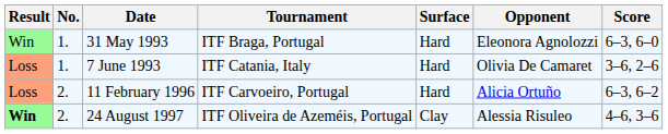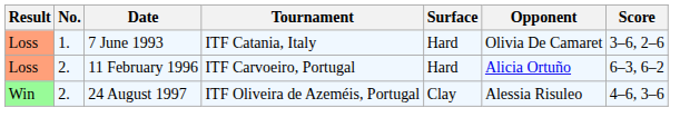- row: Win | 1. | 31 May 1993 | ITF Braga, Portugal | Hard | Eleonora Agnolozzi | 6–3, 6–0
24 August 1997 | Result: bold -> normal
